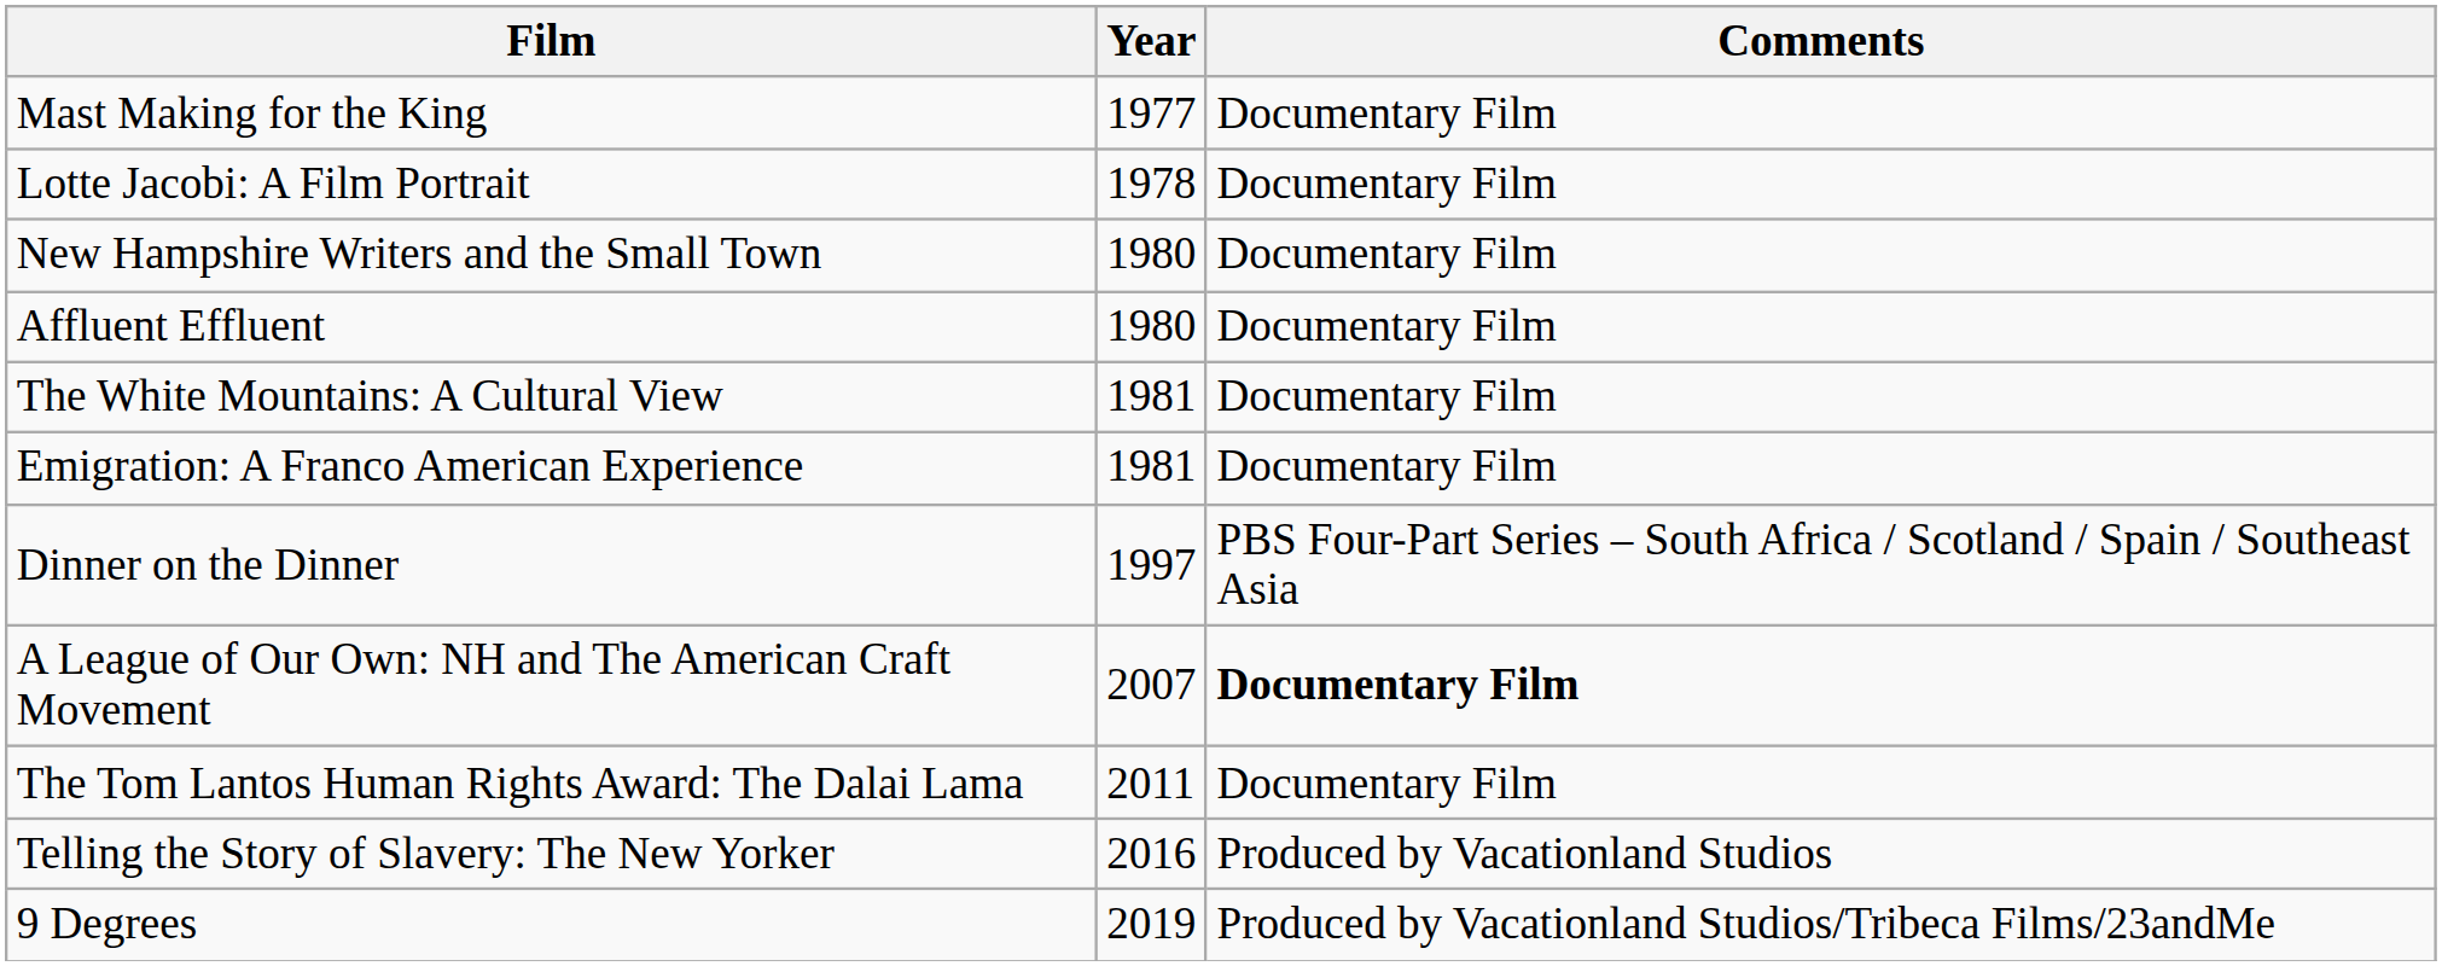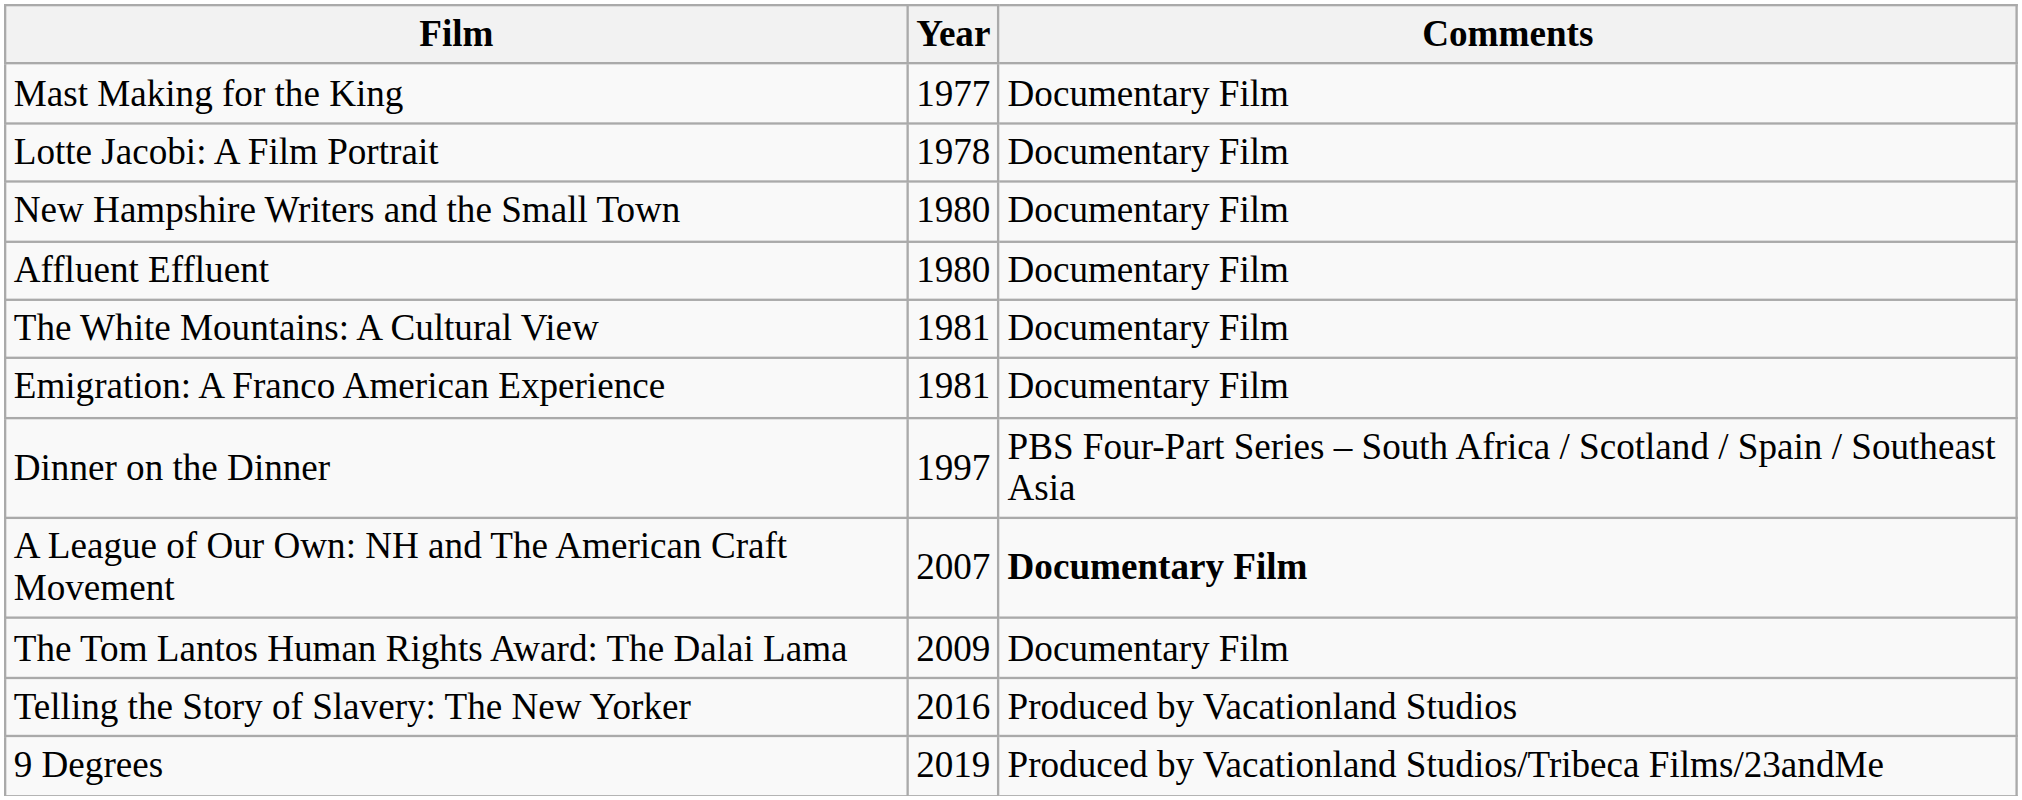The Tom Lantos Human Rights Award: The Dalai Lama | Year: 2011 -> 2009
